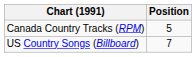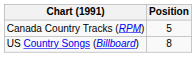US Country Songs (Billboard) | Position: 7 -> 8
